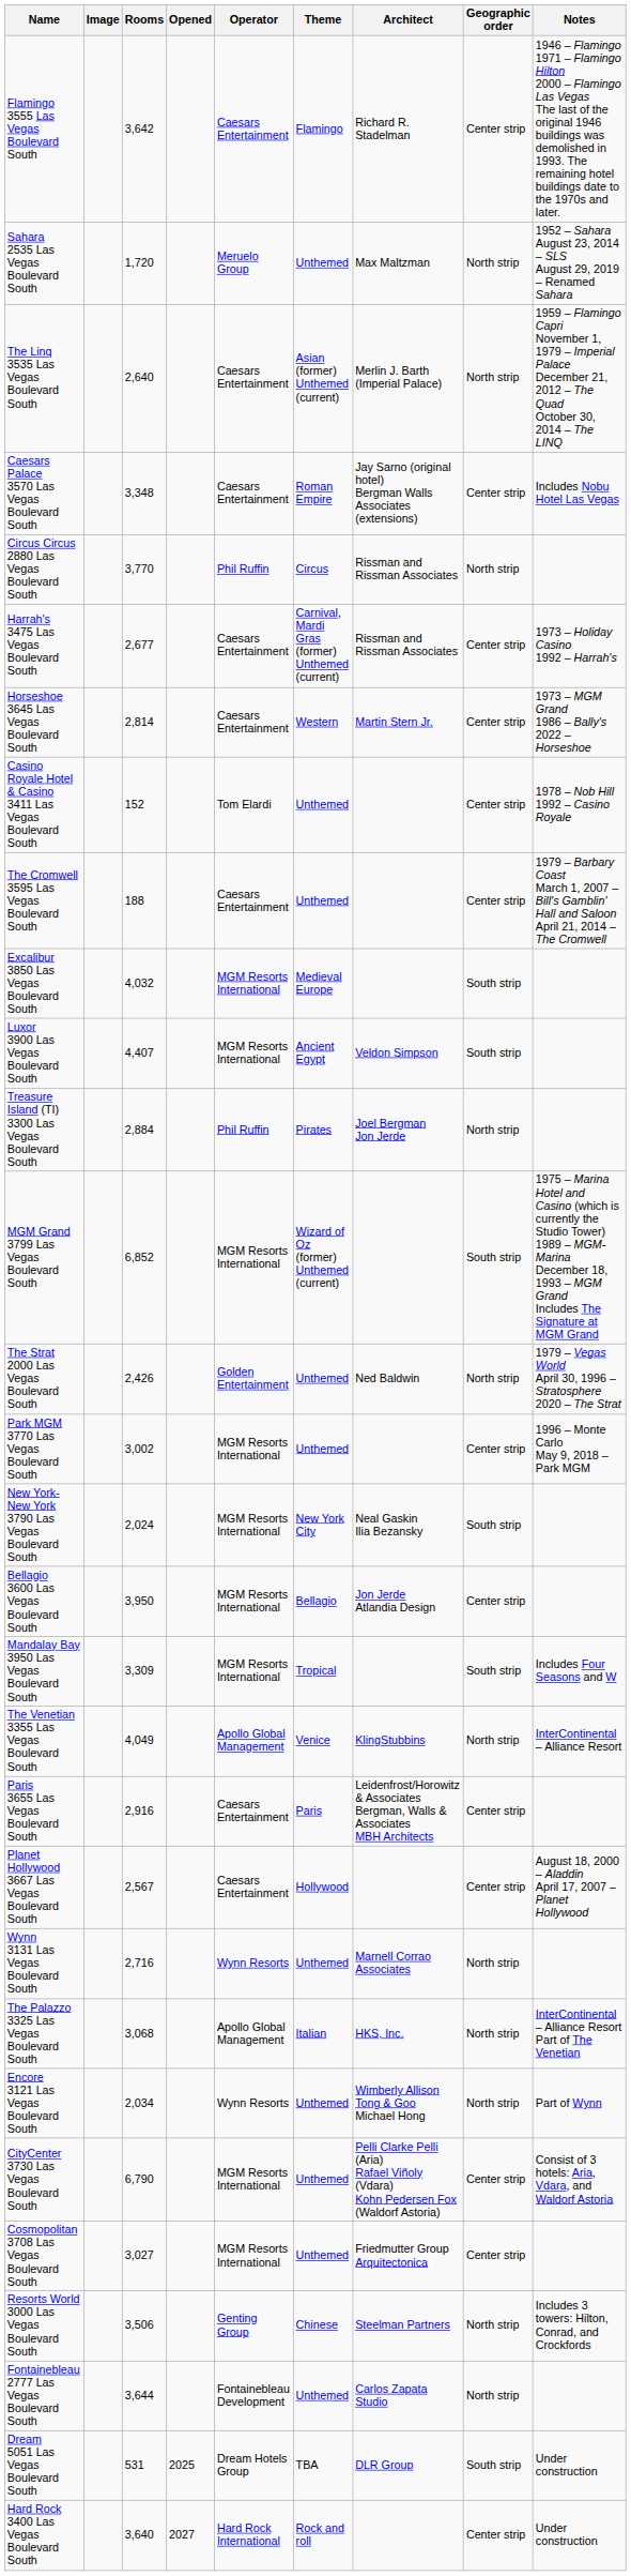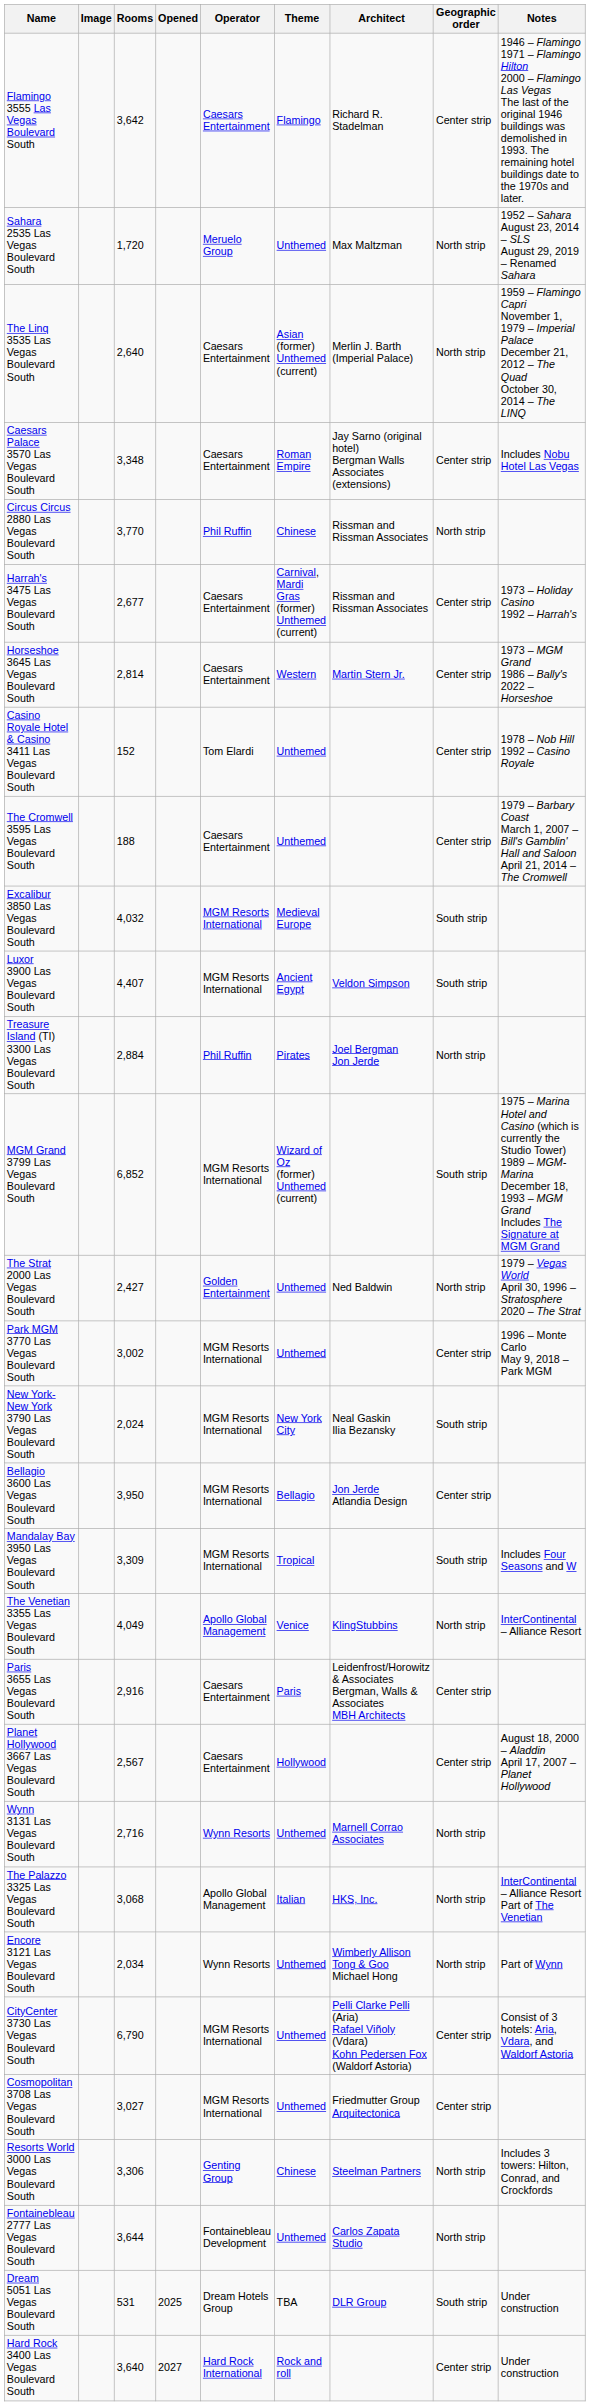Circus Circus 2880 Las Vegas Boulevard South | Theme: Circus -> Chinese
The Strat 2000 Las Vegas Boulevard South | Rooms: 2,426 -> 2,427
Resorts World 3000 Las Vegas Boulevard South | Rooms: 3,506 -> 3,306
